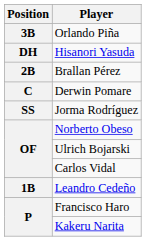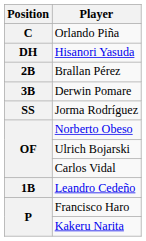Orlando Piña | Position: 3B -> C
Derwin Pomare | Position: C -> 3B
